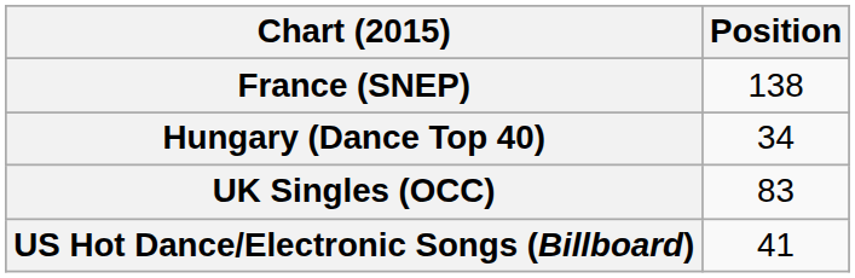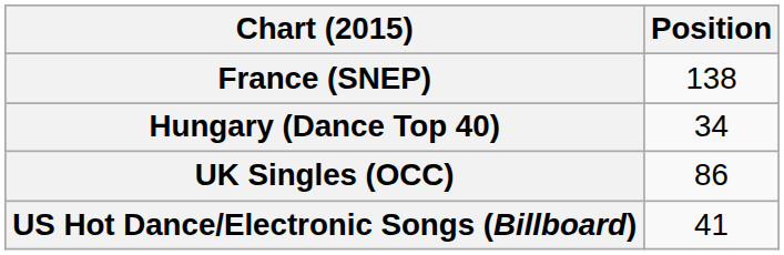UK Singles (OCC) | Position: 83 -> 86
